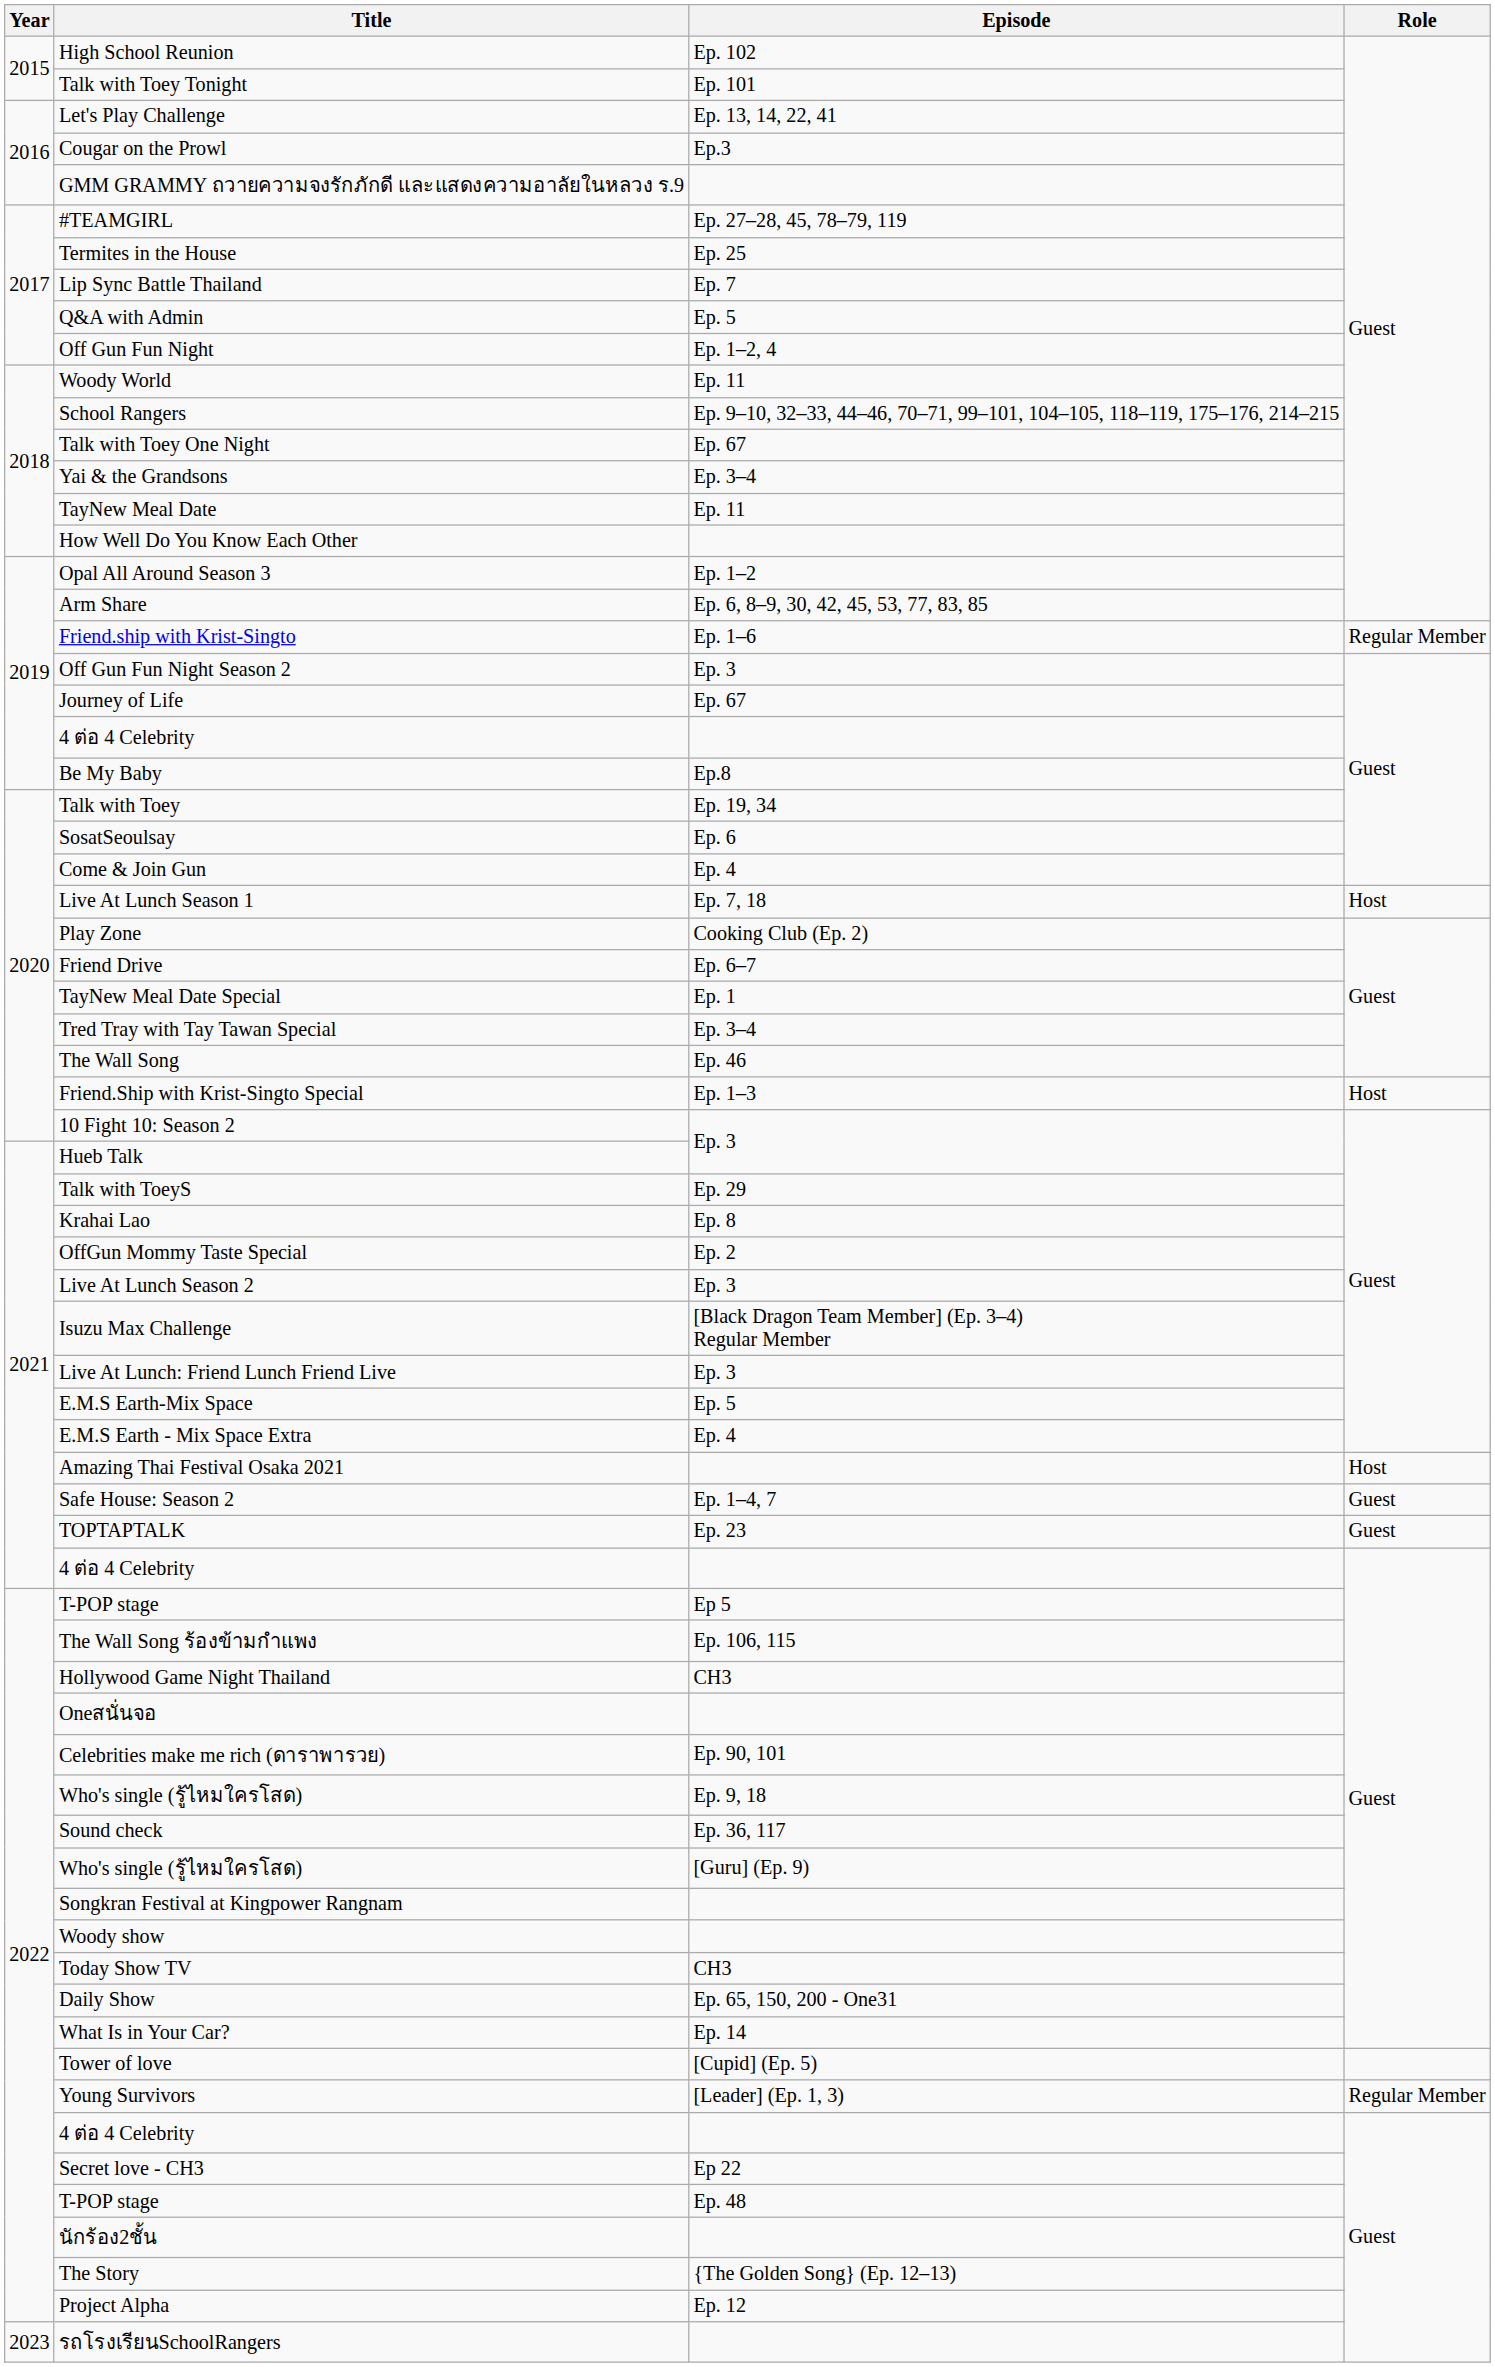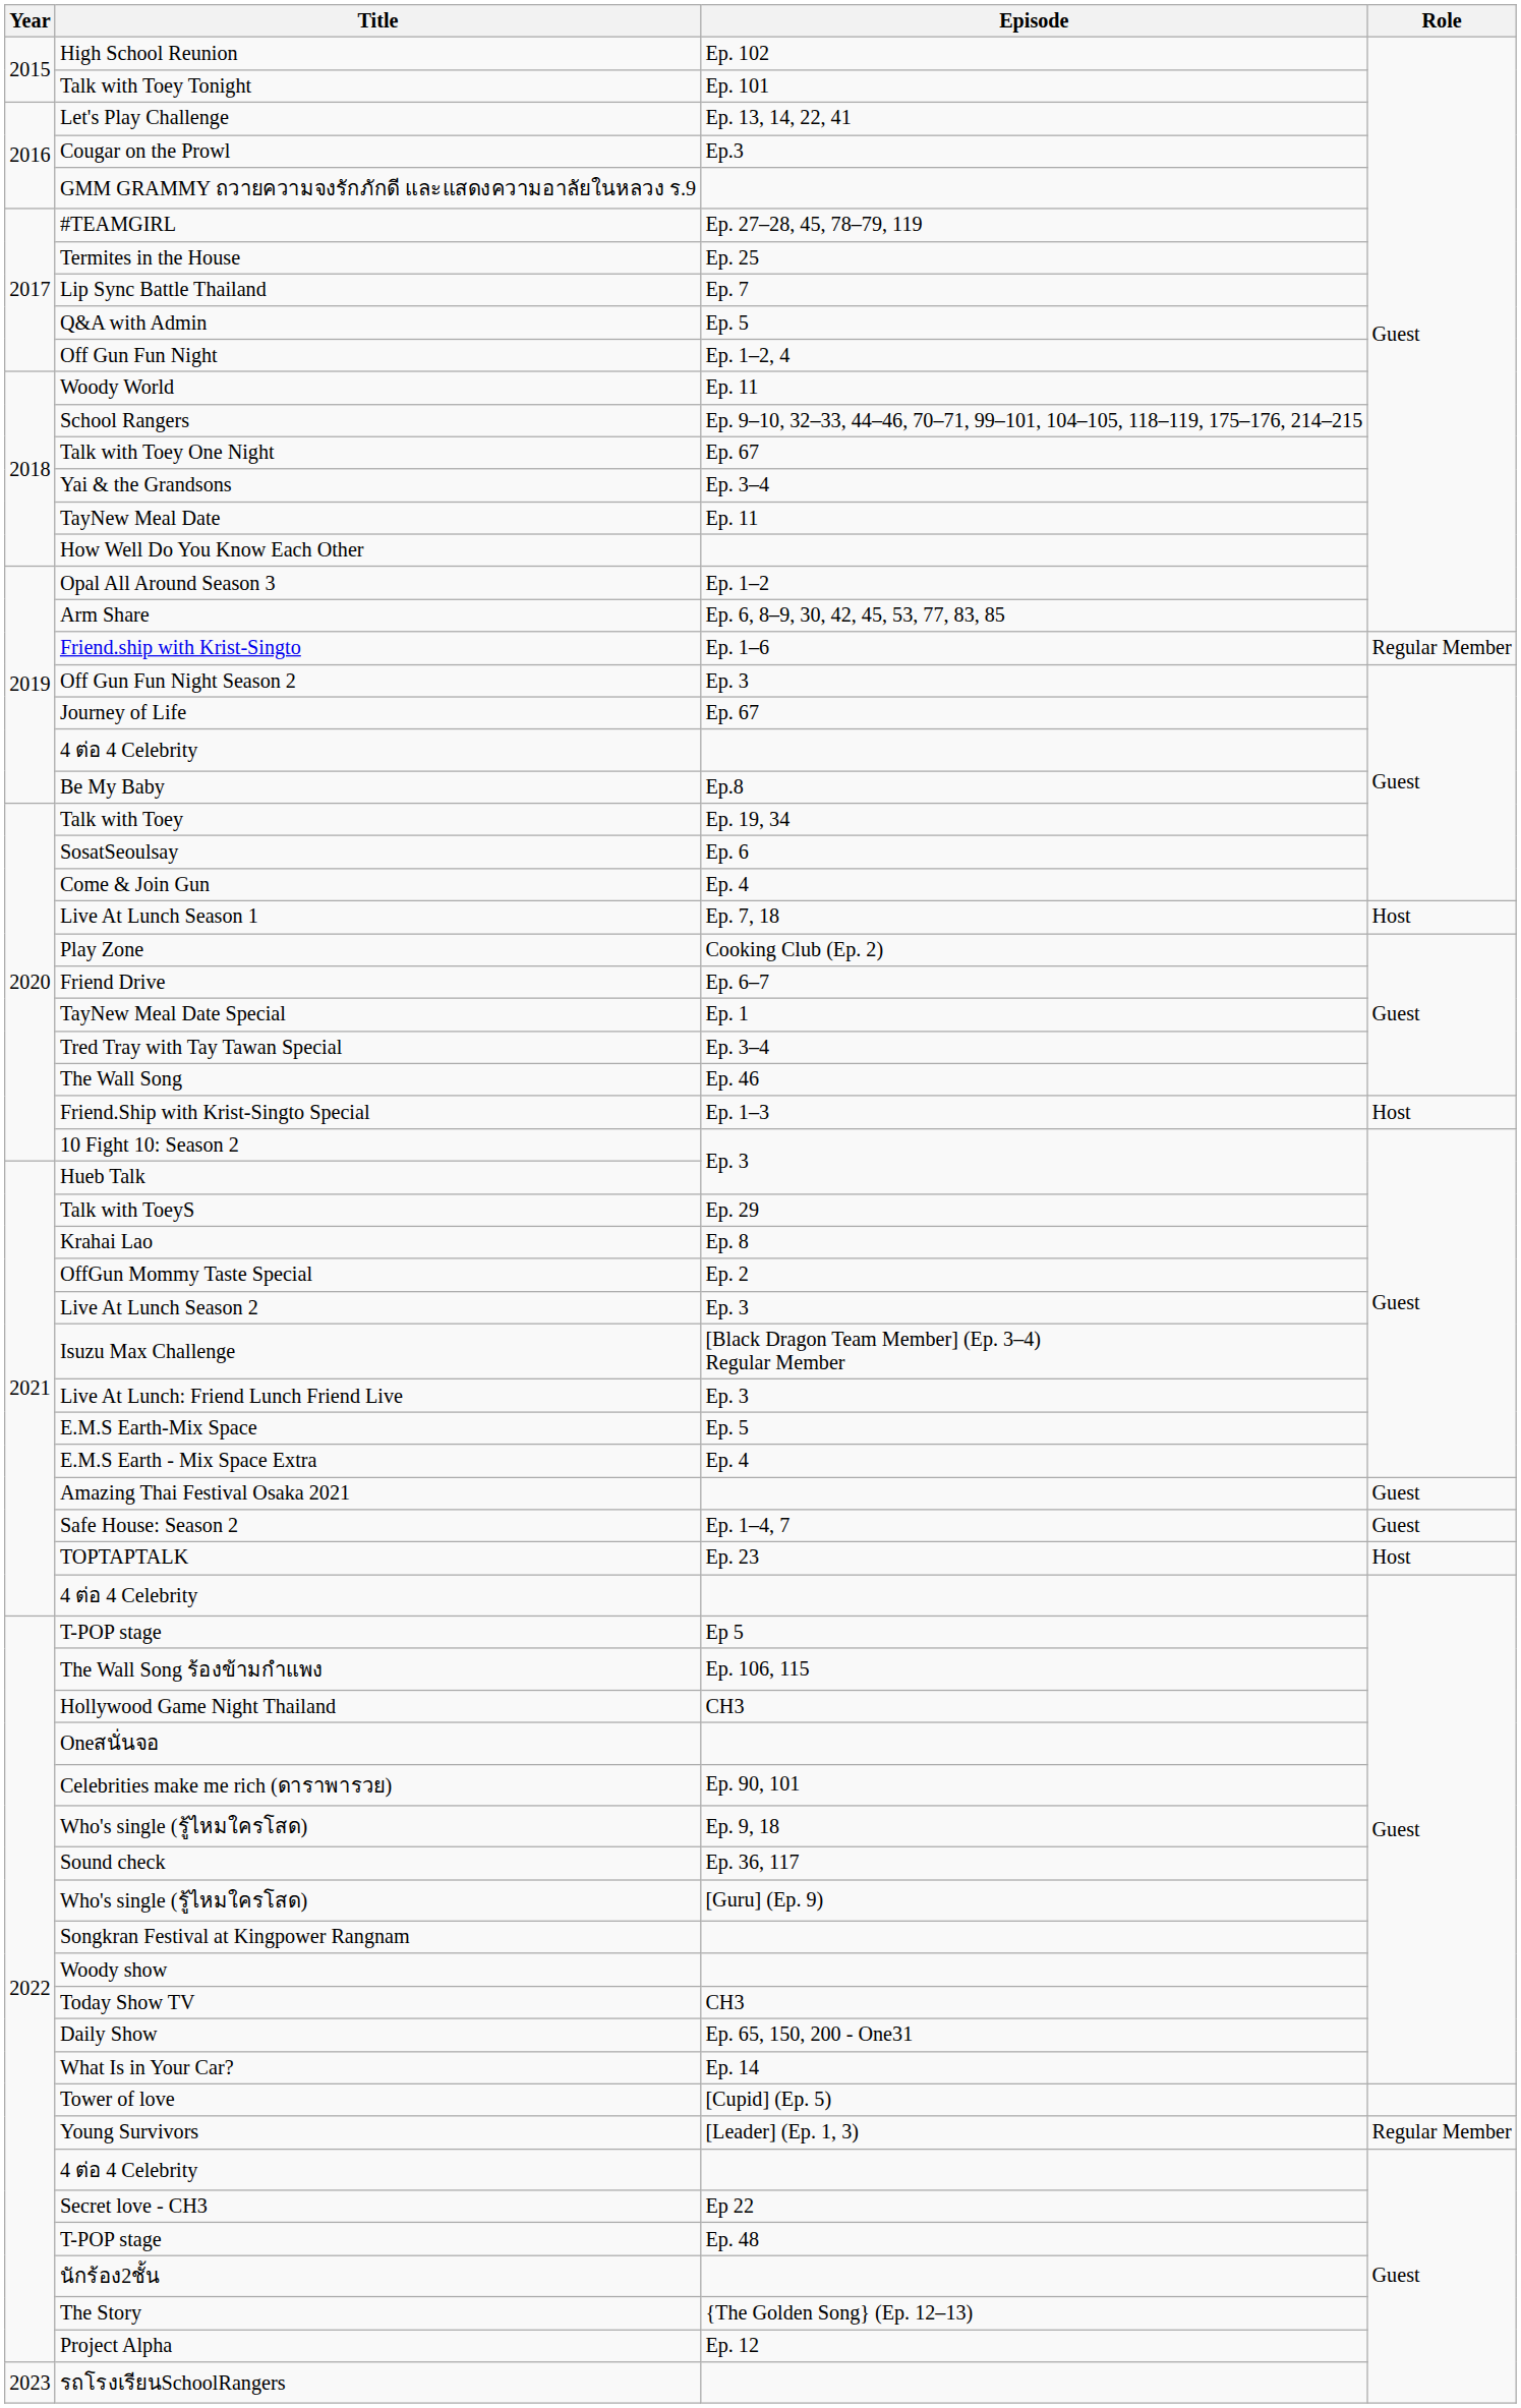Amazing Thai Festival Osaka 2021 | Role: Host -> Guest
TOPTAPTALK | Role: Guest -> Host
